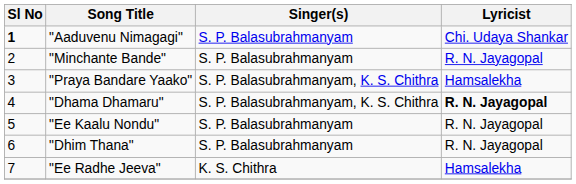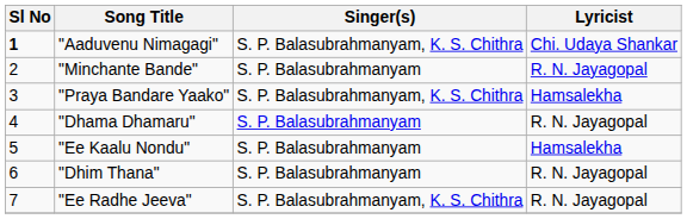"Aaduvenu Nimagagi" | Singer(s): S. P. Balasubrahmanyam -> S. P. Balasubrahmanyam, K. S. Chithra
"Dhama Dhamaru" | Singer(s): S. P. Balasubrahmanyam, K. S. Chithra -> S. P. Balasubrahmanyam
"Dhama Dhamaru" | Lyricist: bold -> normal
"Ee Kaalu Nondu" | Lyricist: R. N. Jayagopal -> Hamsalekha
"Ee Radhe Jeeva" | Singer(s): K. S. Chithra -> S. P. Balasubrahmanyam, K. S. Chithra
"Ee Radhe Jeeva" | Lyricist: Hamsalekha -> R. N. Jayagopal
